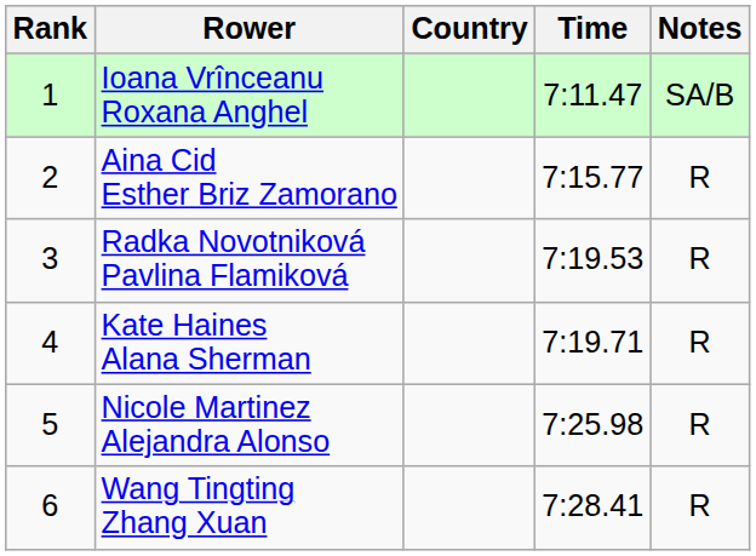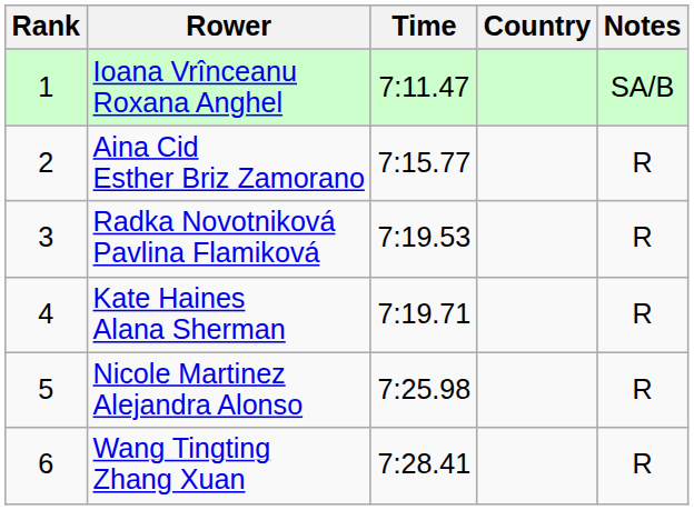columns swapped: Country <-> Time
